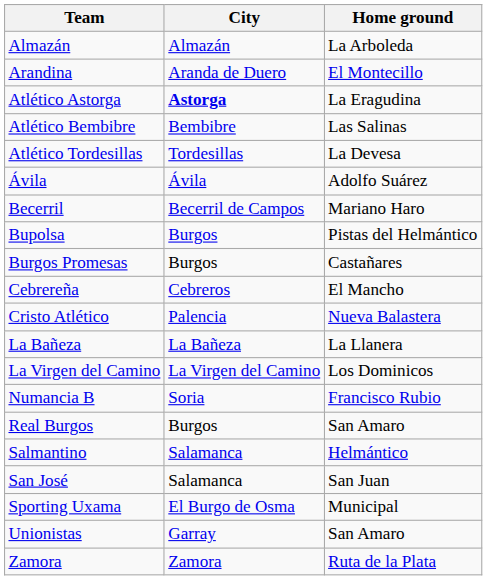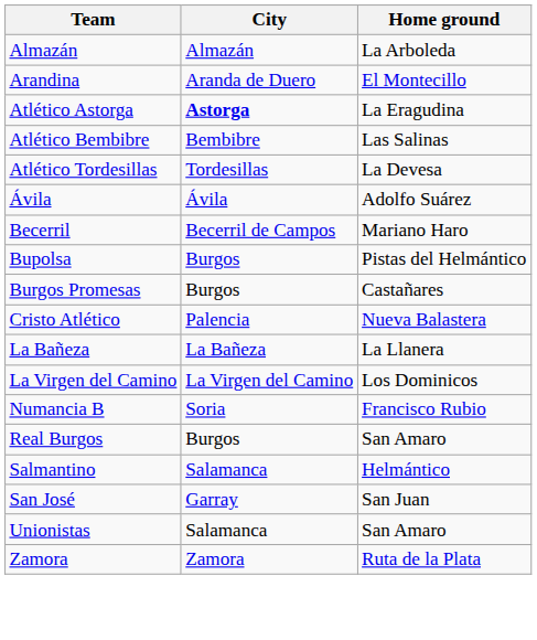- row: Cebrereña | Cebreros | El Mancho
San José | City: Salamanca -> Garray
- row: Sporting Uxama | El Burgo de Osma | Municipal
Unionistas | City: Garray -> Salamanca
